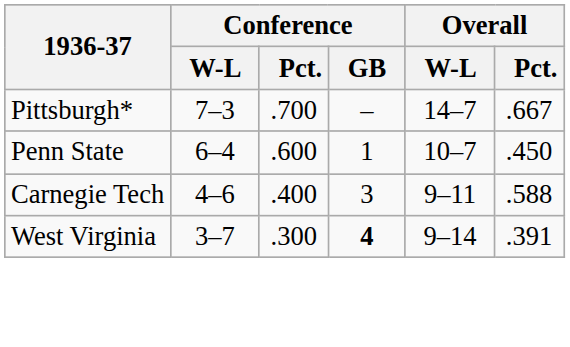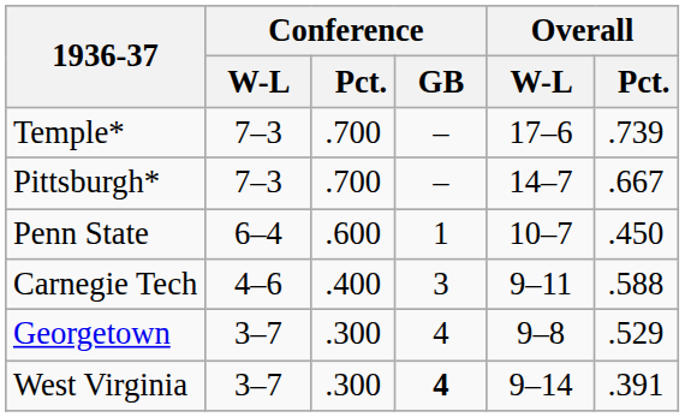+ row: Temple* | 7–3 | .700 | – | 17–6 | .739
+ row: Georgetown | 3–7 | .300 | 4 | 9–8 | .529
